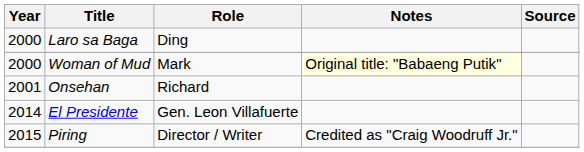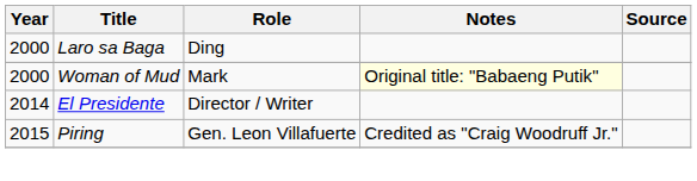- row: 2001 | Onsehan | Richard
El Presidente | Role: Gen. Leon Villafuerte -> Director / Writer
Piring | Role: Director / Writer -> Gen. Leon Villafuerte
